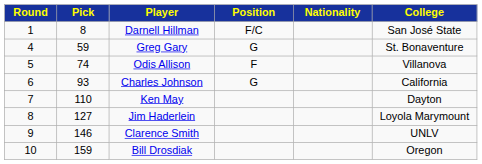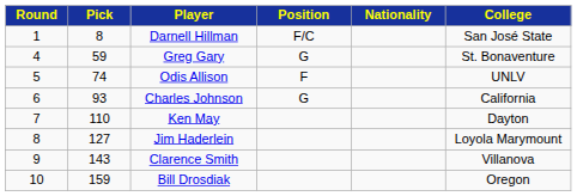Odis Allison | College: Villanova -> UNLV
Clarence Smith | Pick: 146 -> 143
Clarence Smith | College: UNLV -> Villanova
